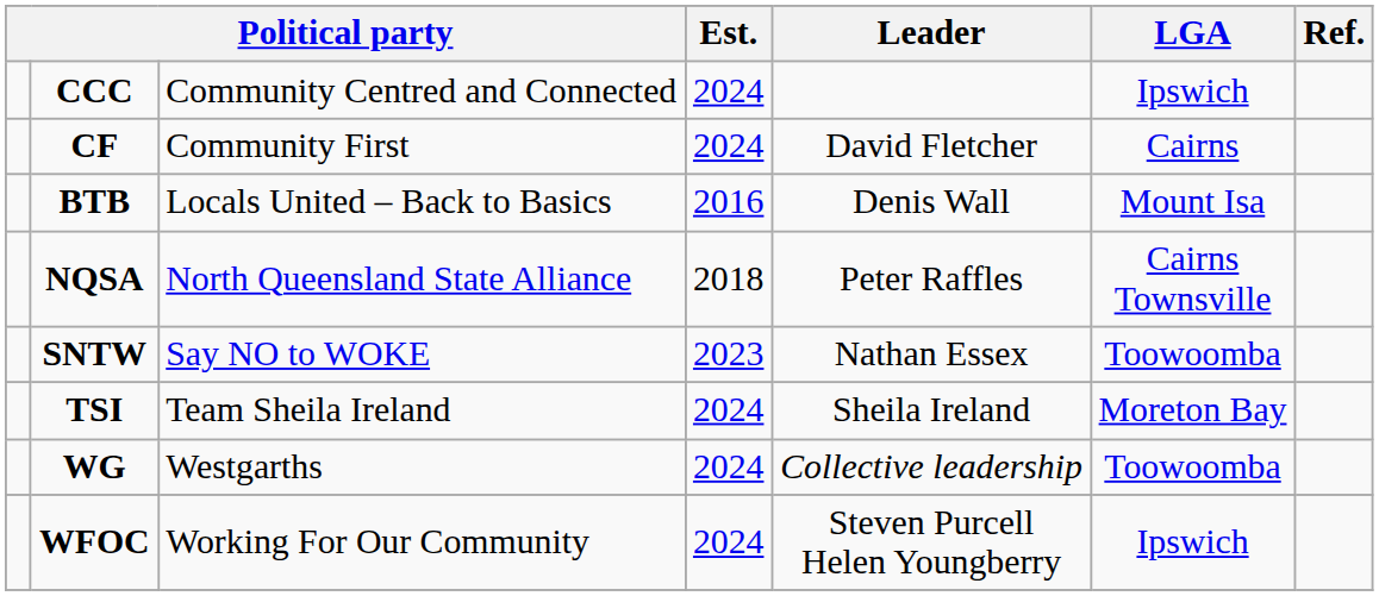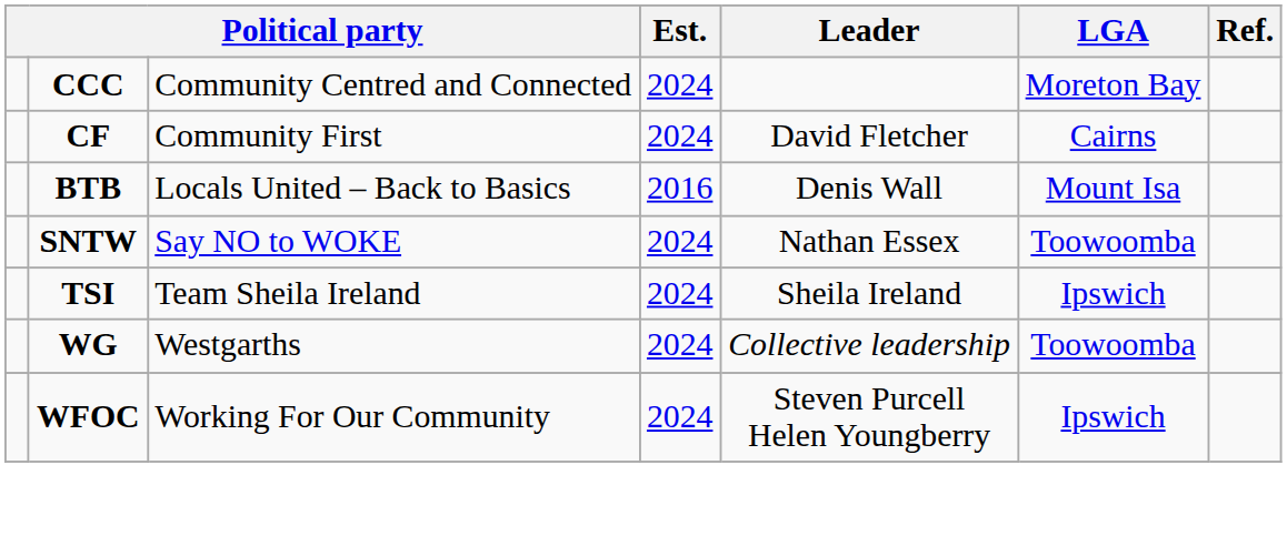CCC | LGA: Ipswich -> Moreton Bay
- row: NQSA | North Queensland State Alliance | 2018 | Peter Raffles | Cairns Townsville
SNTW | Est.: 2023 -> 2024
TSI | LGA: Moreton Bay -> Ipswich
